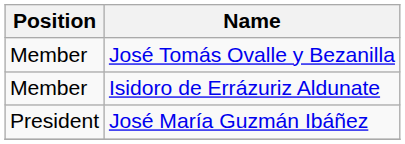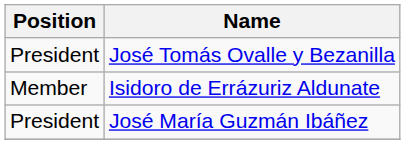José Tomás Ovalle y Bezanilla | Position: Member -> President
